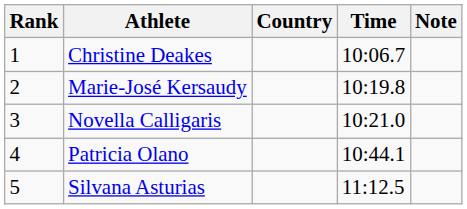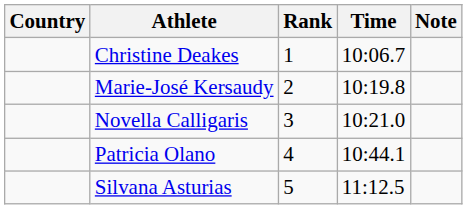columns swapped: Rank <-> Country
